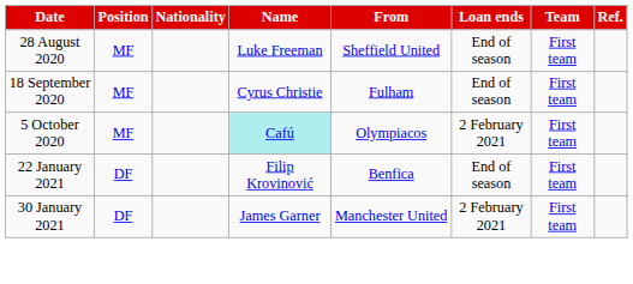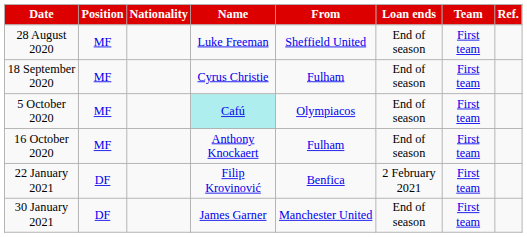5 October 2020 | Loan ends: 2 February 2021 -> End of season
+ row: 16 October 2020 | MF | Anthony Knockaert | Fulham | End of season | First team
22 January 2021 | Loan ends: End of season -> 2 February 2021
30 January 2021 | Loan ends: 2 February 2021 -> End of season
